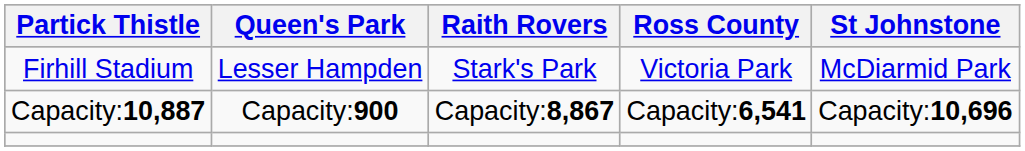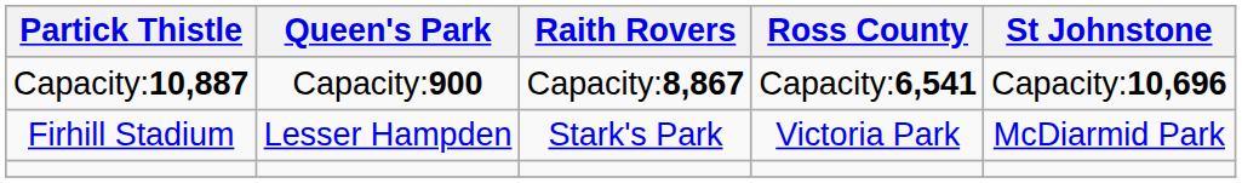rows swapped: Firhill Stadium <-> Capacity:10,887
